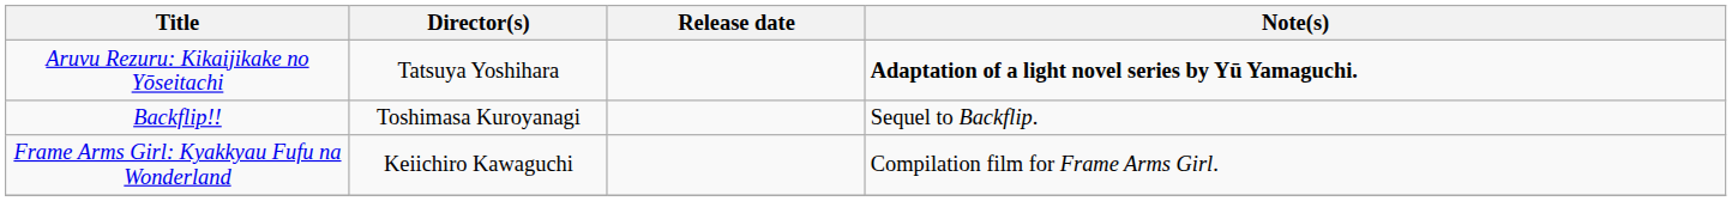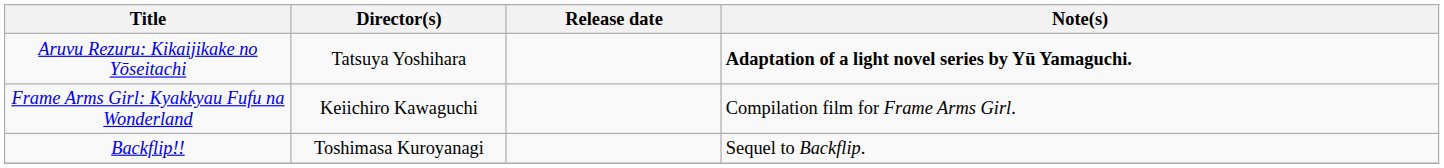rows swapped: Frame Arms Girl: Kyakkyau Fufu na Wonderland <-> Backflip!!
